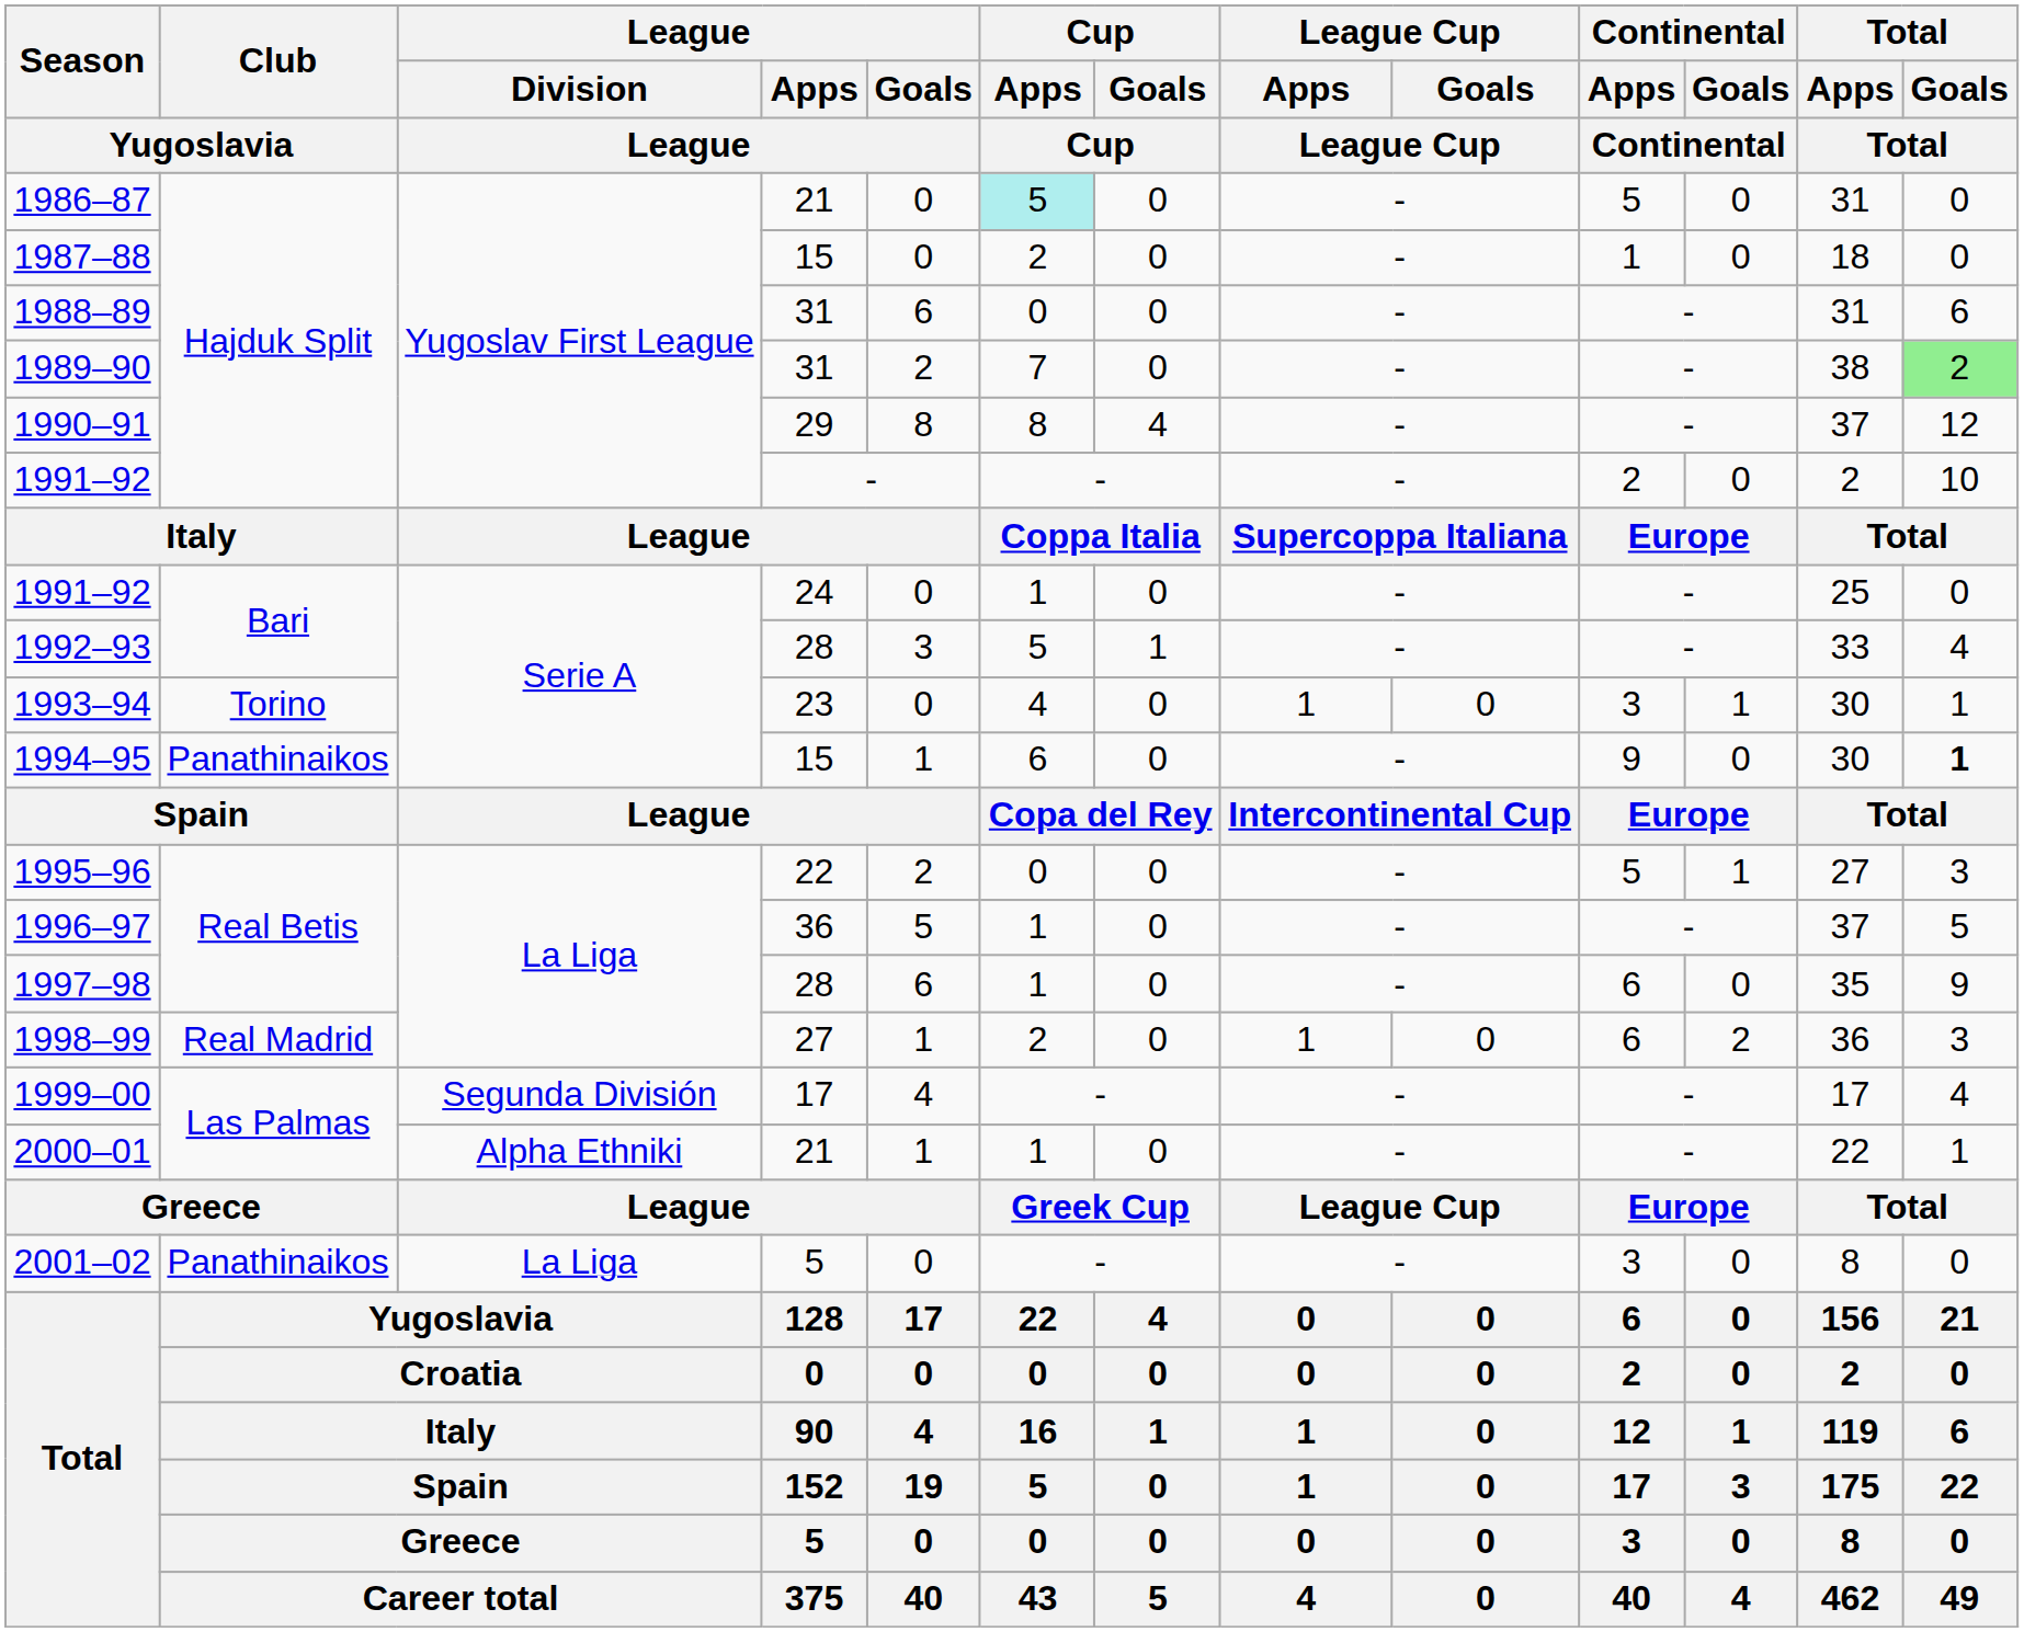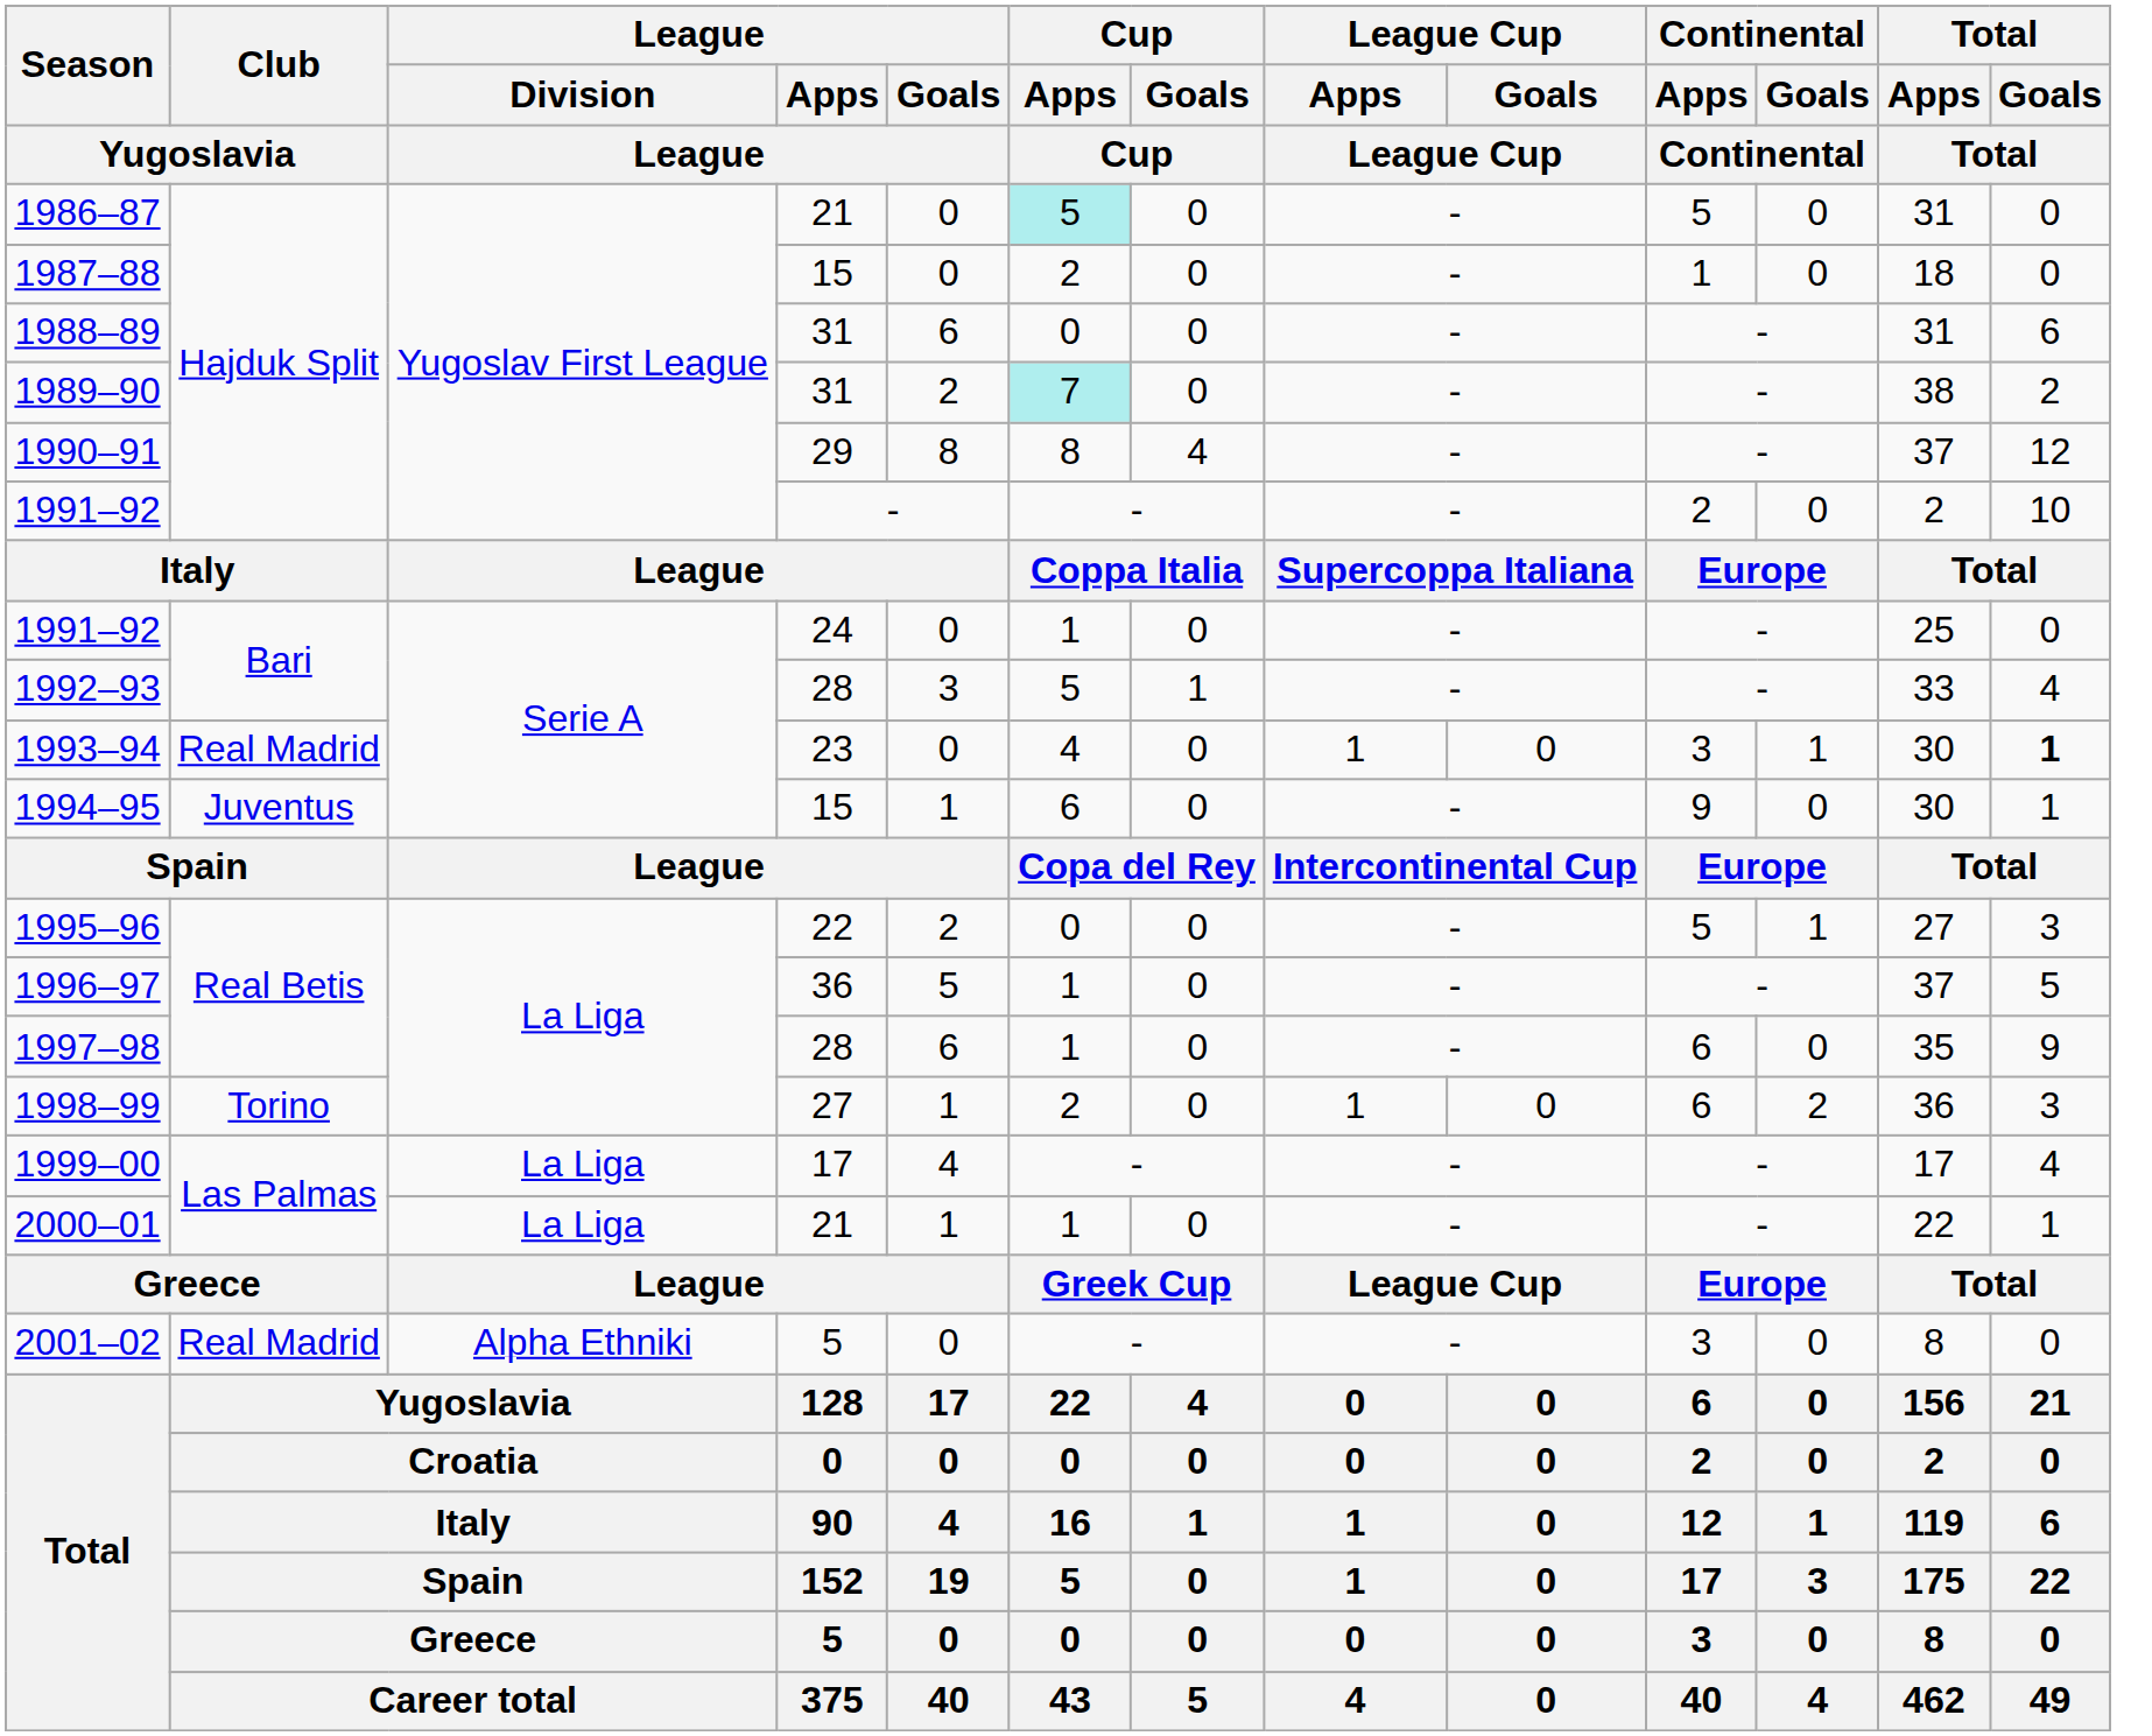1989–90 | Cup / Apps / Cup: no background -> paleturquoise background
1989–90 | Total / Goals / Total: lightgreen background -> no background
1993–94 | Club / Yugoslavia: Torino -> Real Madrid
1993–94 | Total / Goals / Total: normal -> bold
1994–95 | Club / Yugoslavia: Panathinaikos -> Juventus
1994–95 | Total / Goals / Total: bold -> normal
1998–99 | Club / Yugoslavia: Real Madrid -> Torino
1999–00 | League / Division / League: Segunda División -> La Liga
2000–01 | League / Division / League: Alpha Ethniki -> La Liga
2001–02 | Club / Yugoslavia: Panathinaikos -> Real Madrid
2001–02 | League / Division / League: La Liga -> Alpha Ethniki
